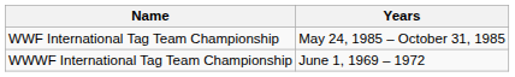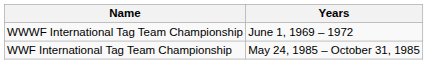rows swapped: WWWF International Tag Team Championship <-> WWF International Tag Team Championship
